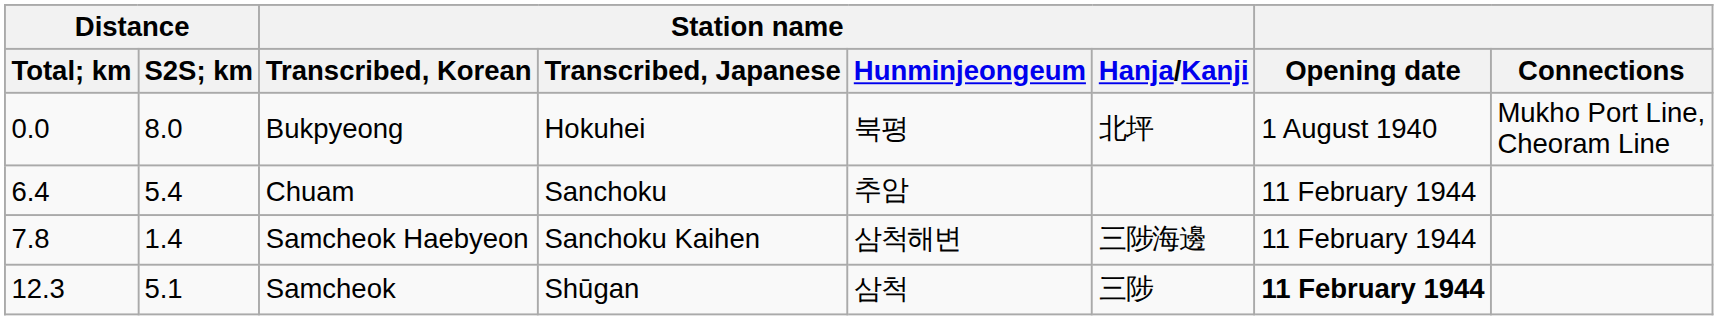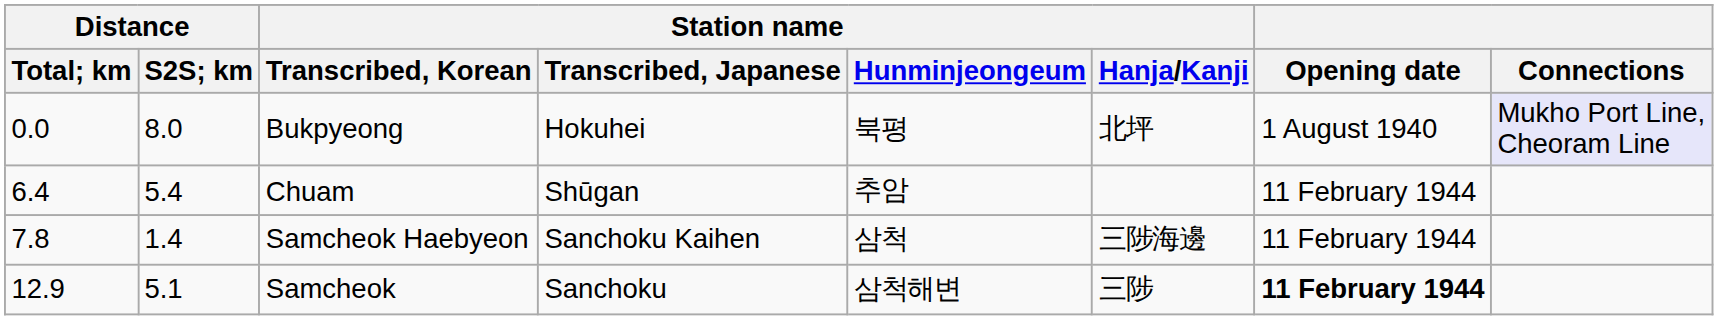Bukpyeong | Connections: no background -> lavender background
Chuam | Station name / Transcribed, Japanese: Sanchoku -> Shūgan
Samcheok Haebyeon | Station name / Hunminjeongeum: 삼척해변 -> 삼척
Samcheok | Distance / Total; km: 12.3 -> 12.9
Samcheok | Station name / Transcribed, Japanese: Shūgan -> Sanchoku
Samcheok | Station name / Hunminjeongeum: 삼척 -> 삼척해변
